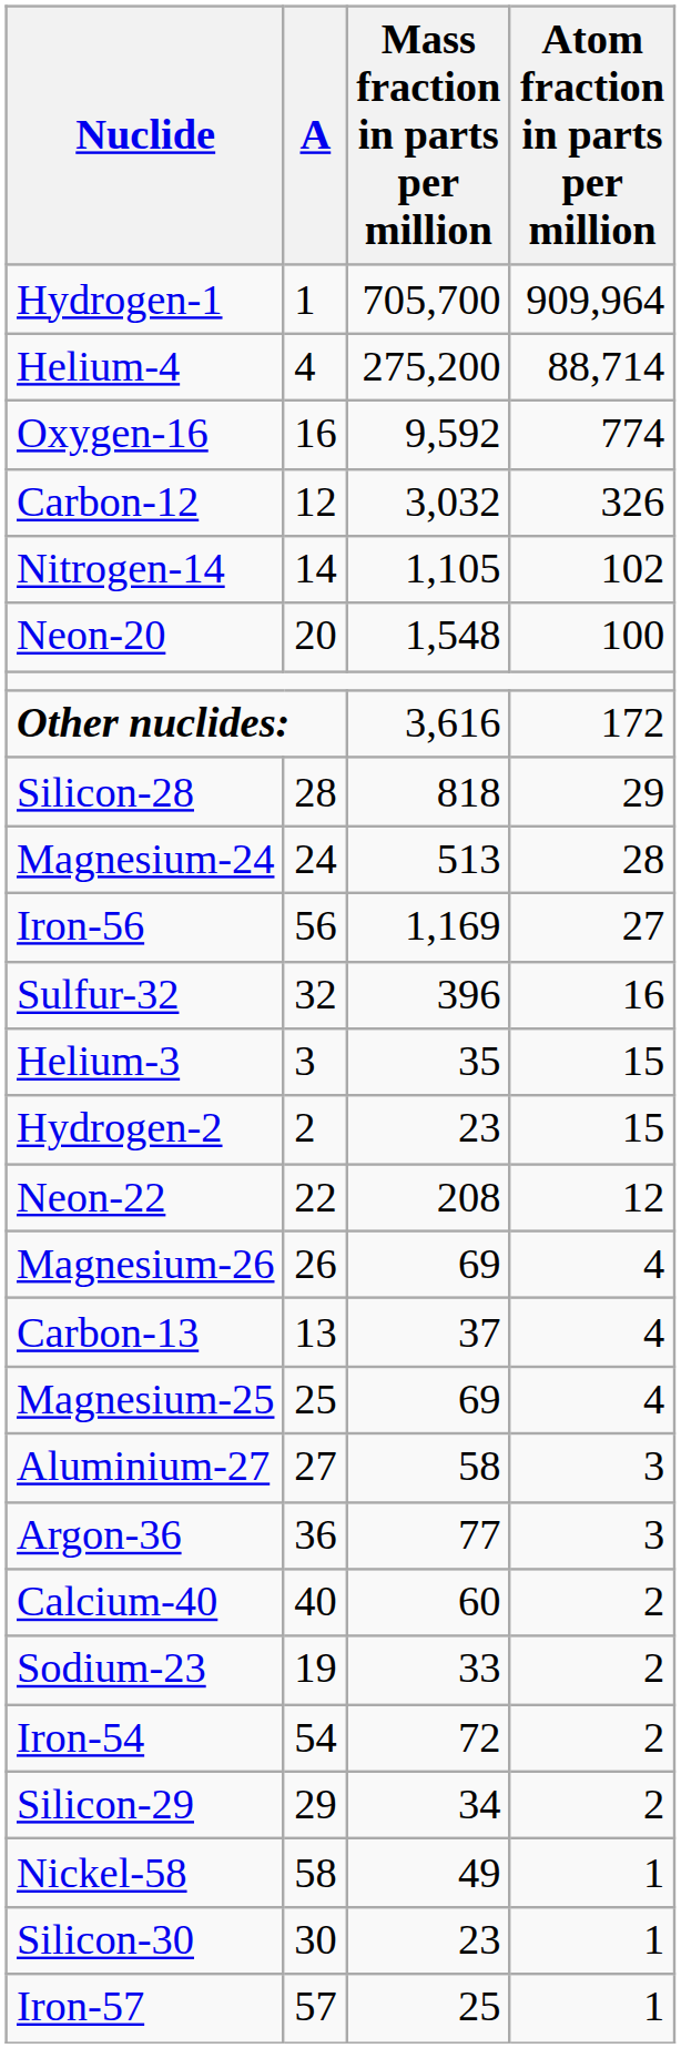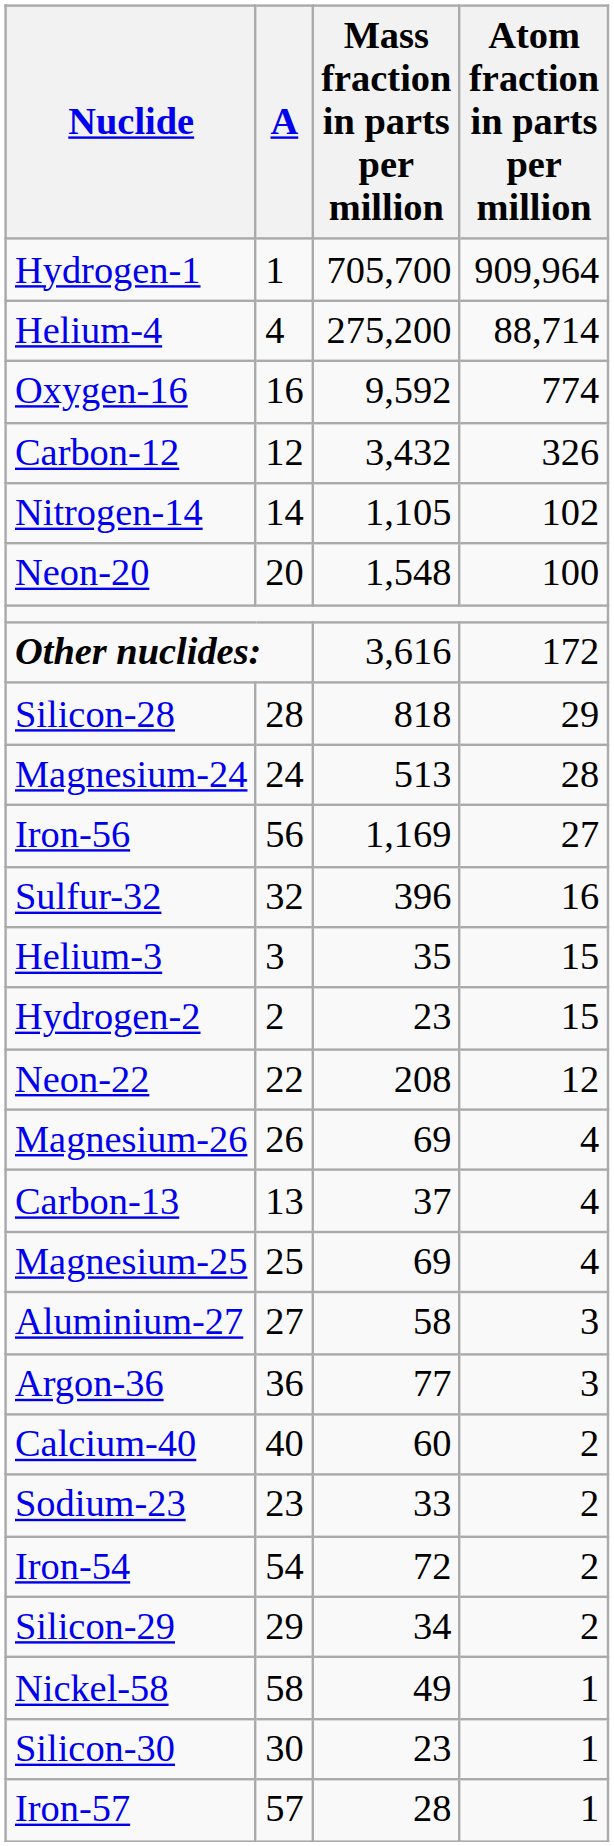Carbon-12 | Mass fraction in parts per million: 3,032 -> 3,432
Sodium-23 | A: 19 -> 23
Iron-57 | Mass fraction in parts per million: 25 -> 28
